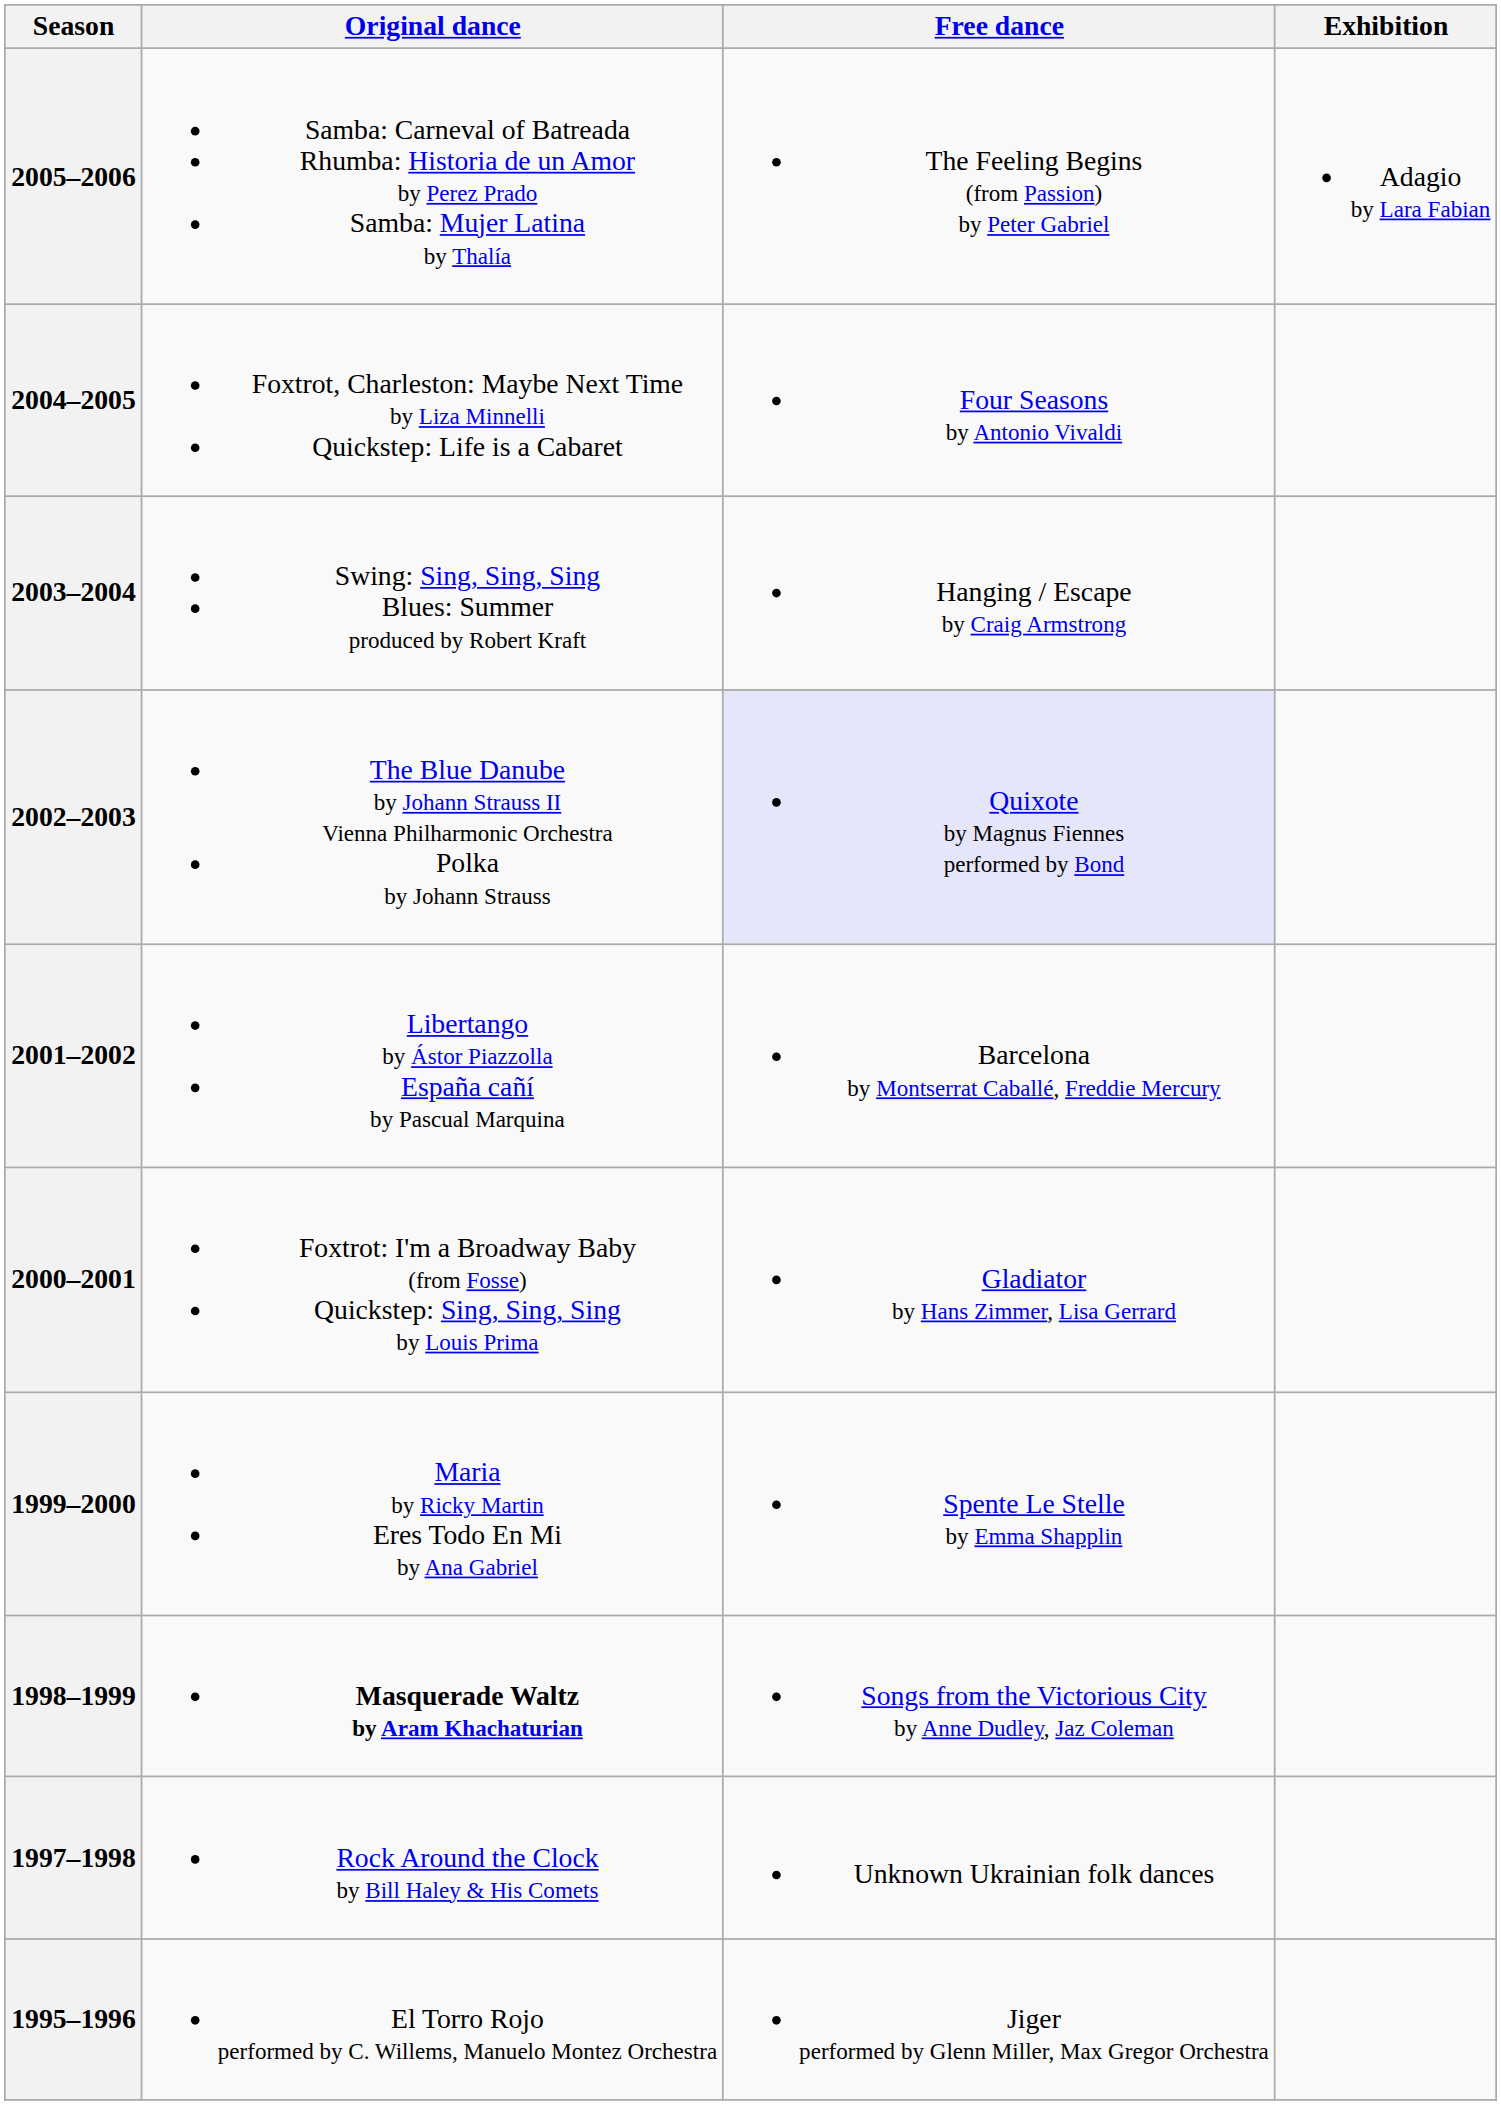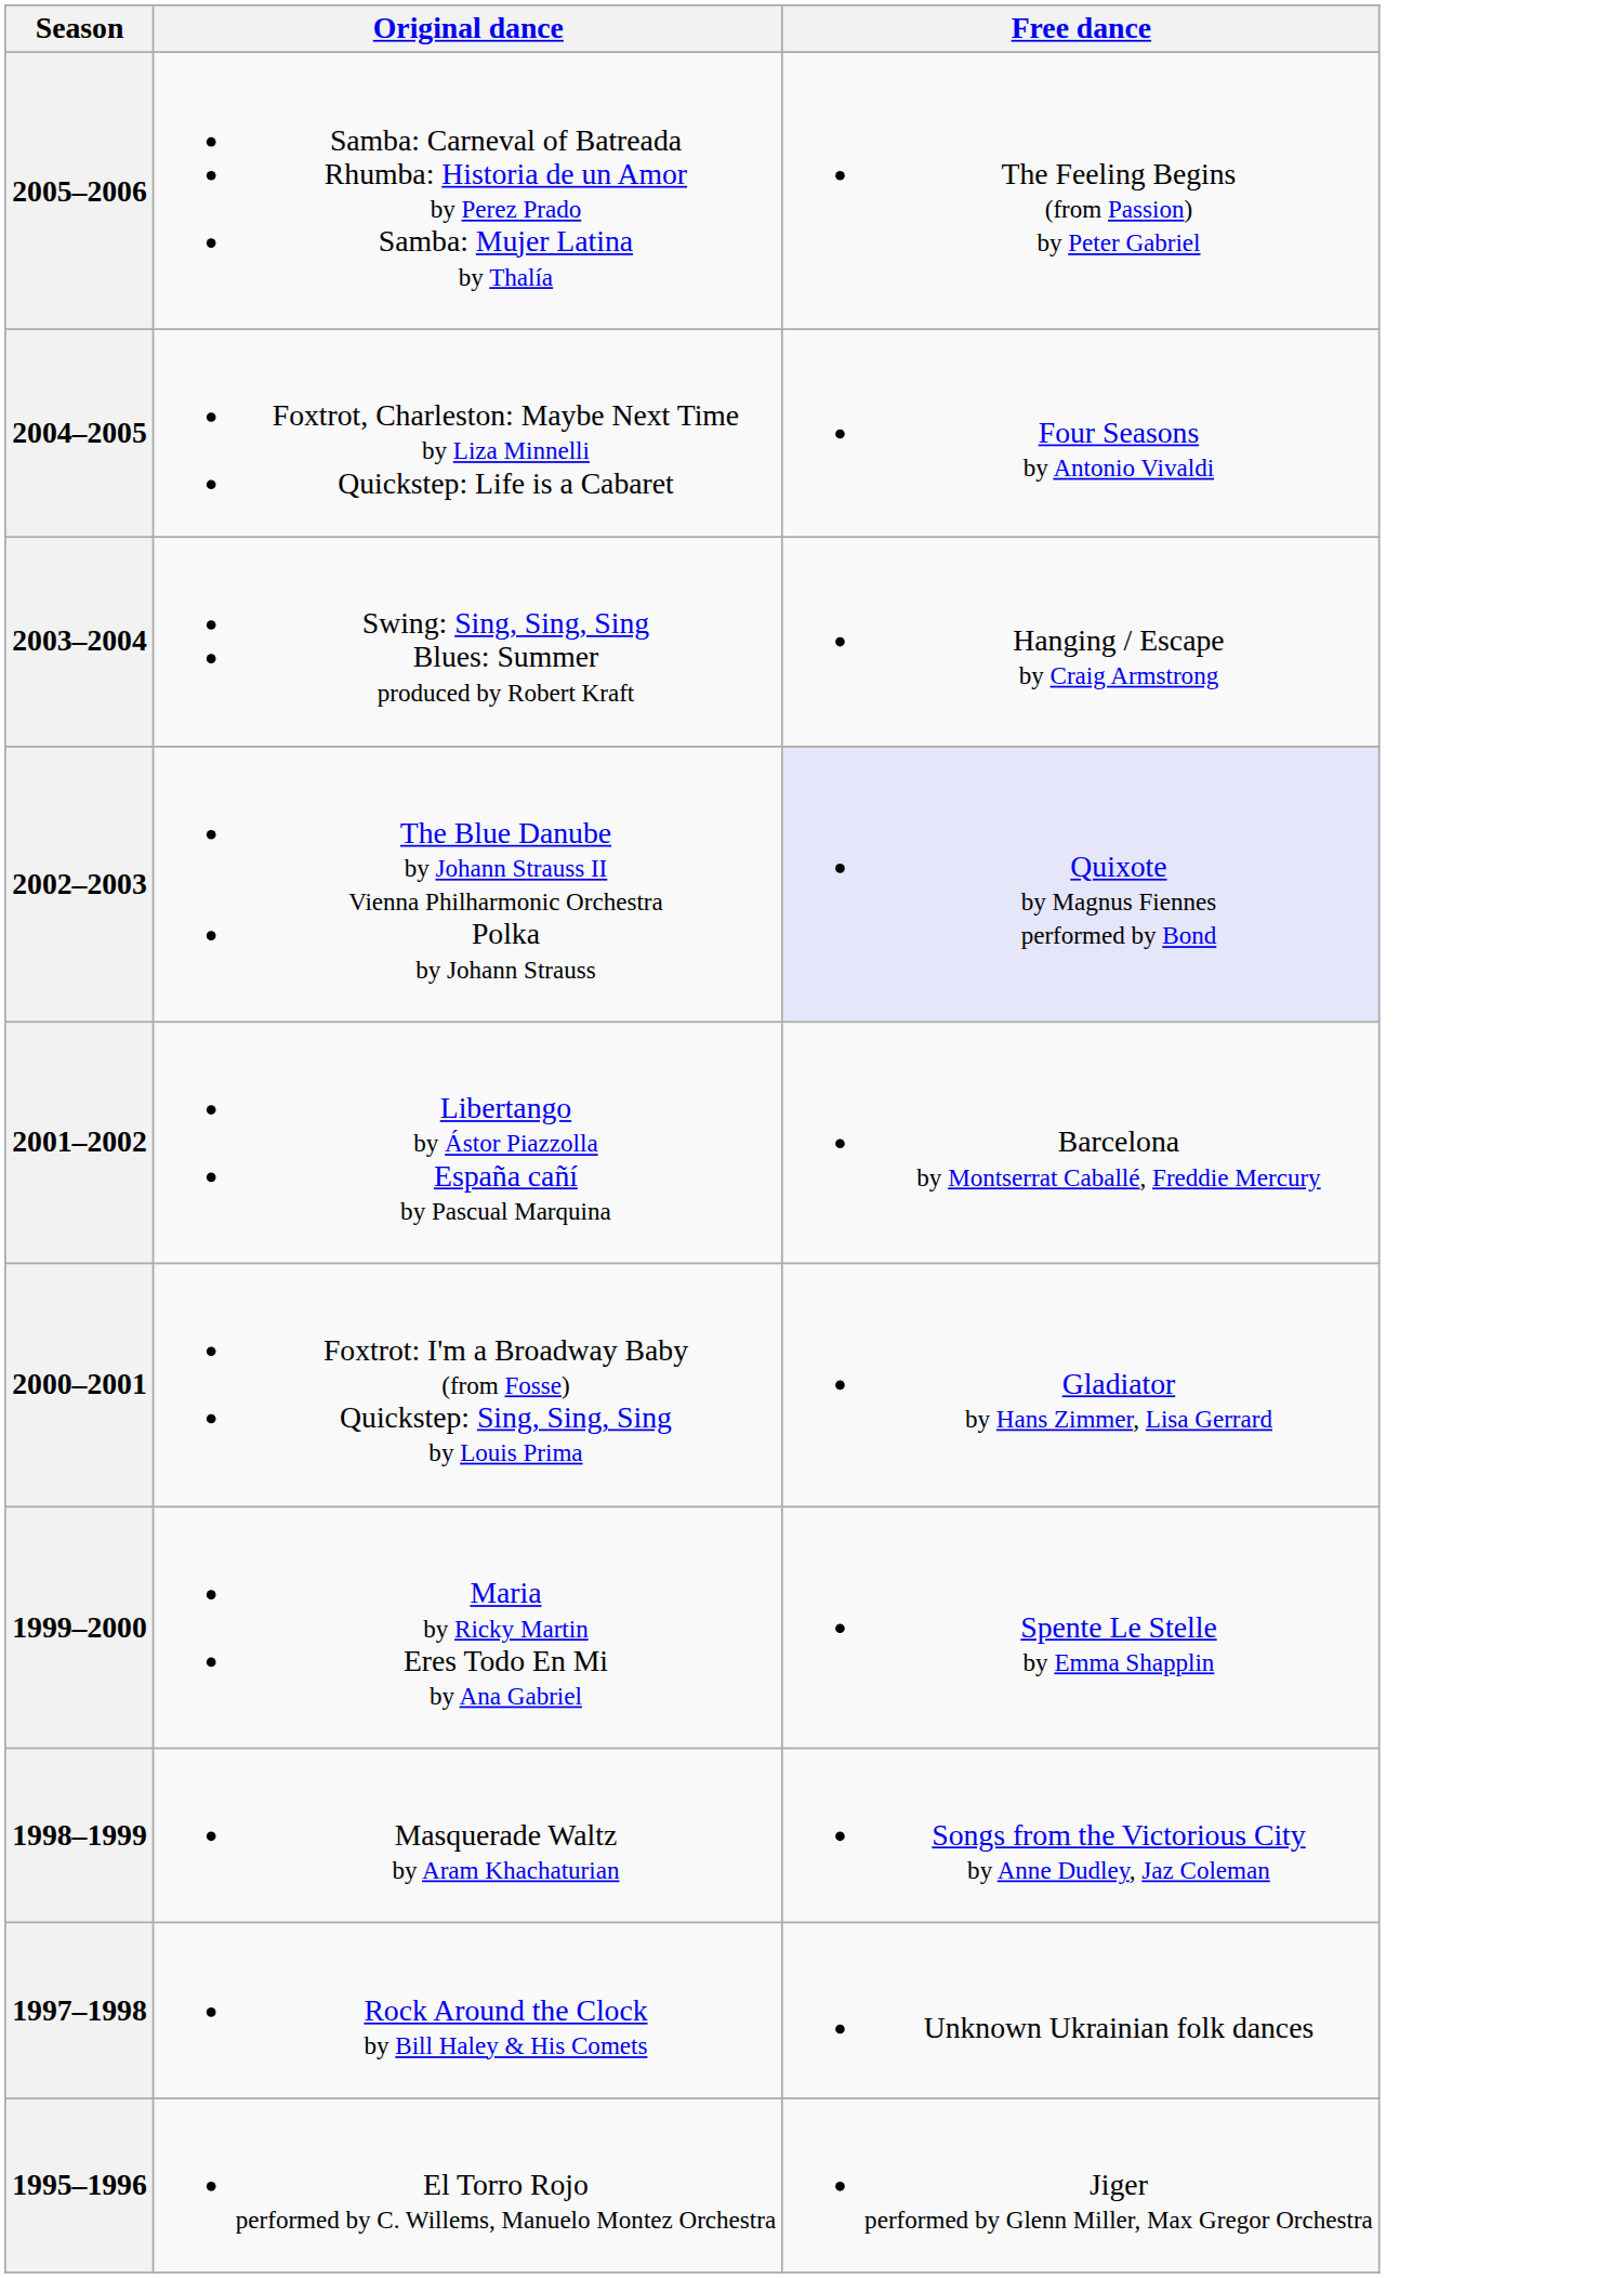- column: Exhibition | Adagio by Lara Fabian
1998–1999 | Original dance: bold -> normal
